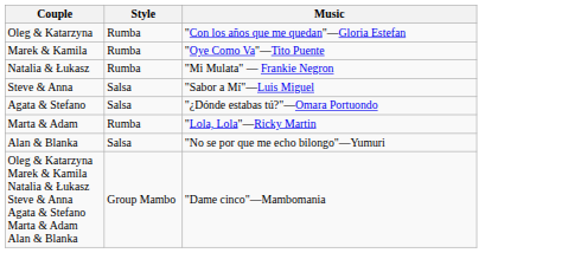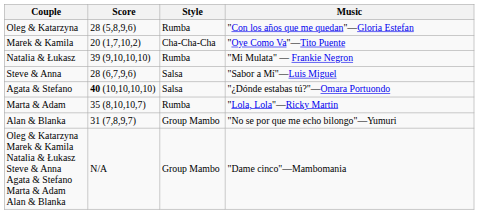+ column: Score | 28 (5,8,9,6) | 20 (1,7,10,2) | 39 (9,10,10,10) | 28 (6,7,9,6) | 40 (10,10,10,10) | 35 (8,10,10,7) | 31 (7,8,9,7) | N/A
Marek & Kamila | Style: Rumba -> Cha-Cha-Cha
Alan & Blanka | Style: Salsa -> Group Mambo
